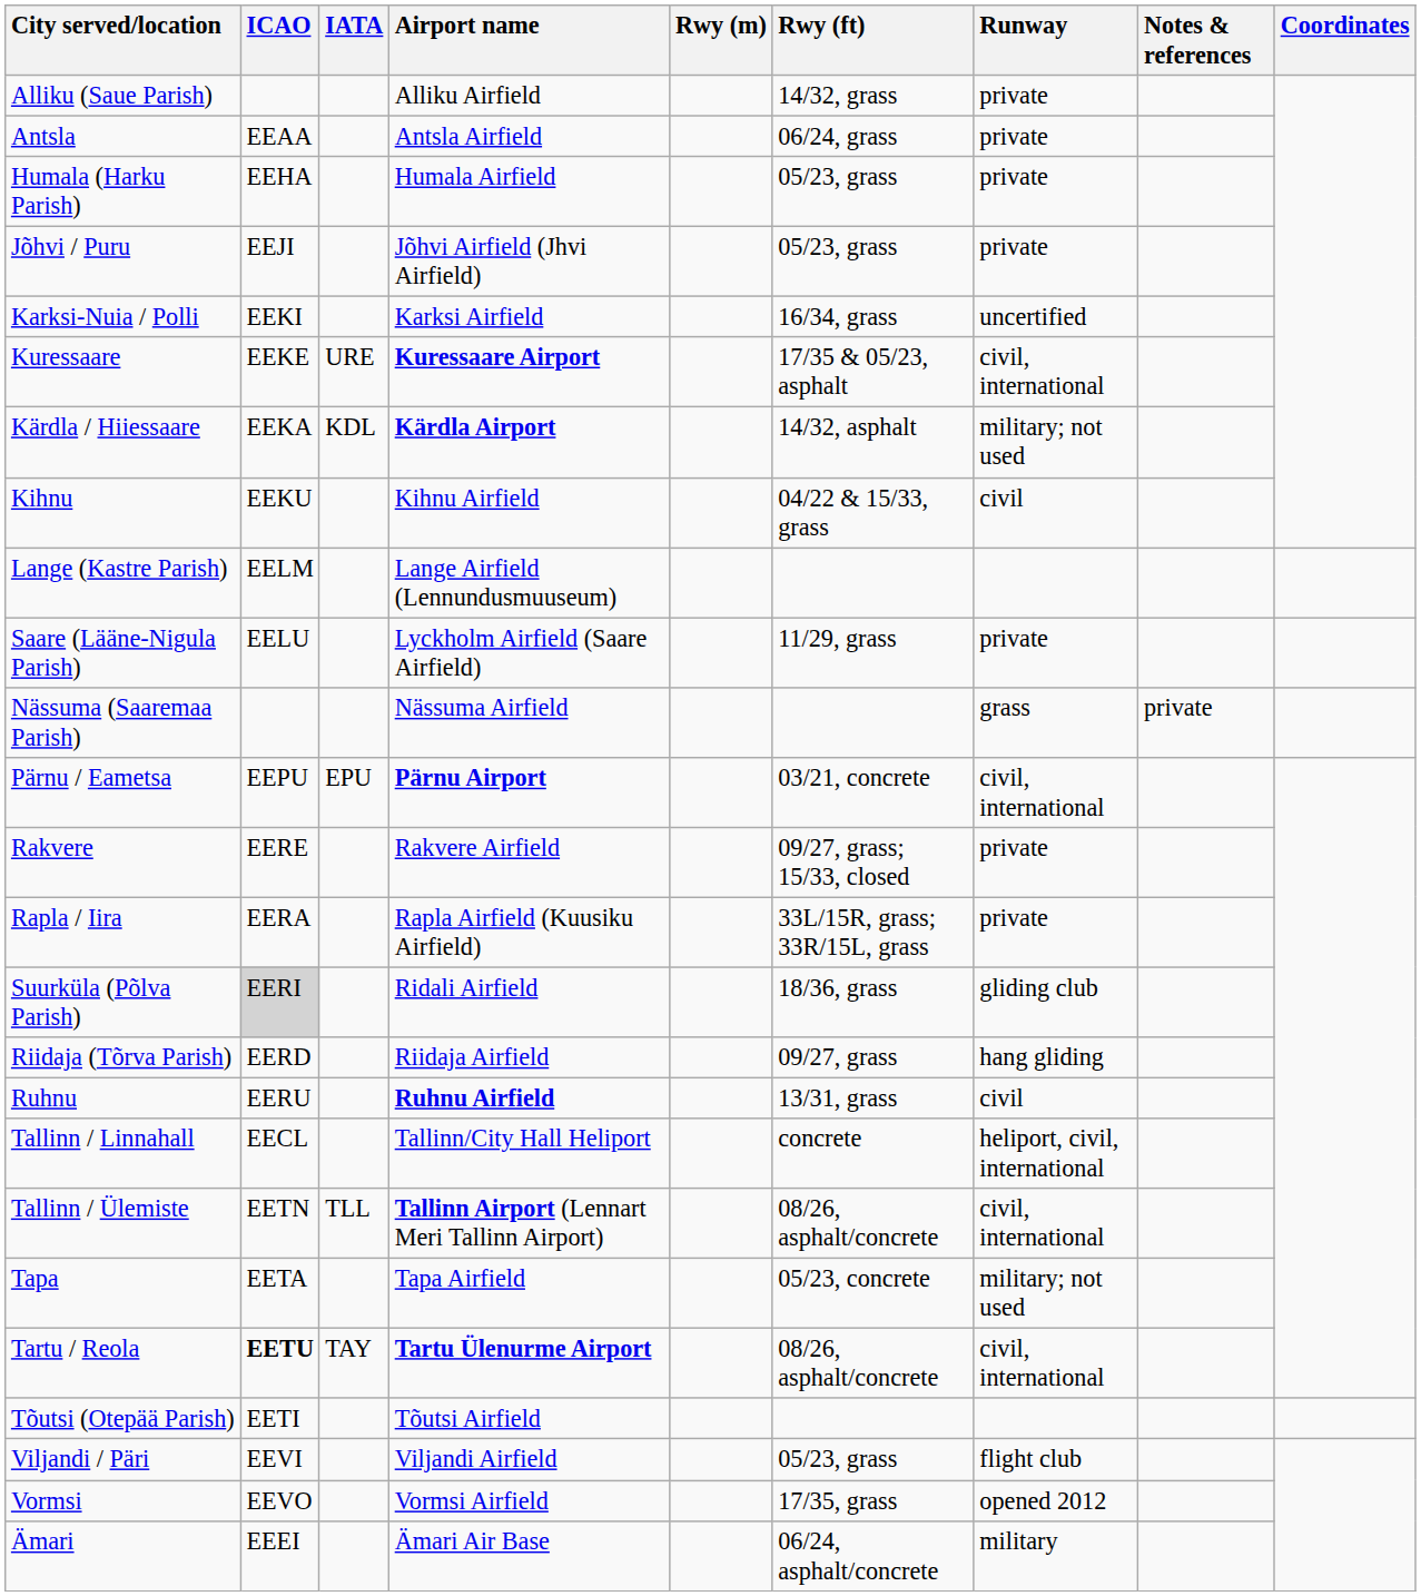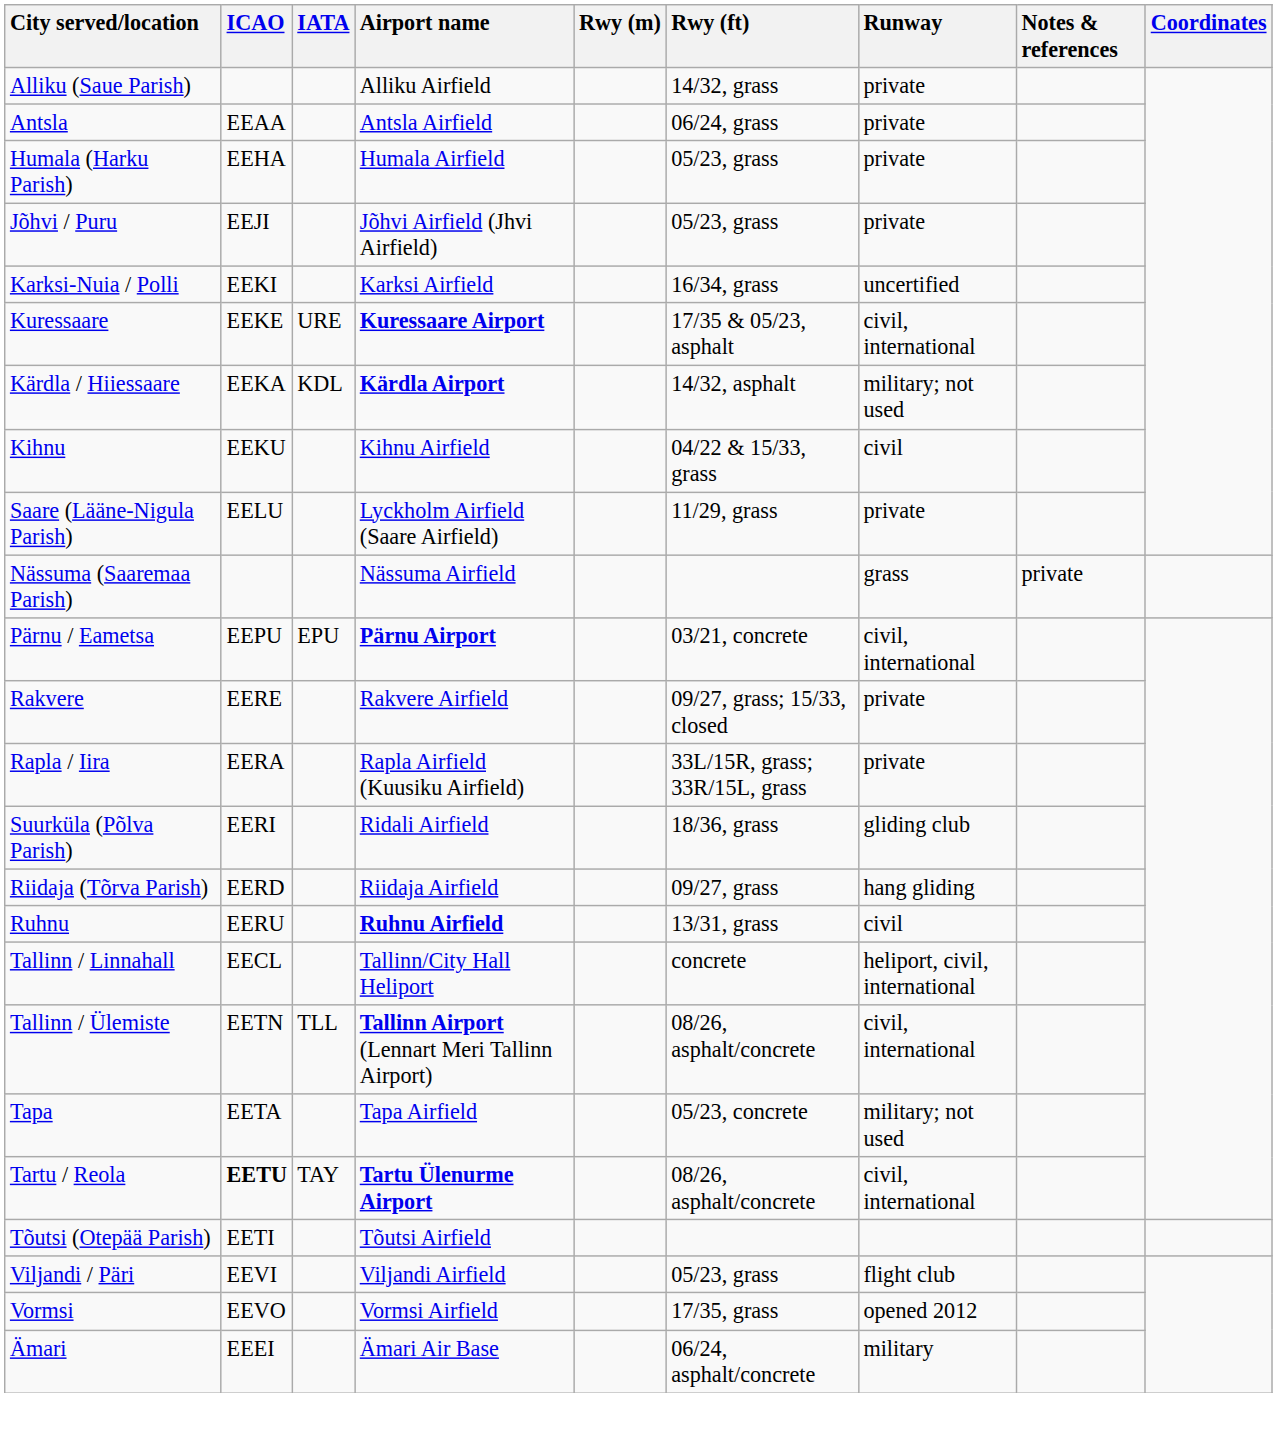- row: Lange (Kastre Parish) | EELM | Lange Airfield (Lennundusmuuseum)
Suurküla (Põlva Parish) | ICAO: lightgrey background -> no background
